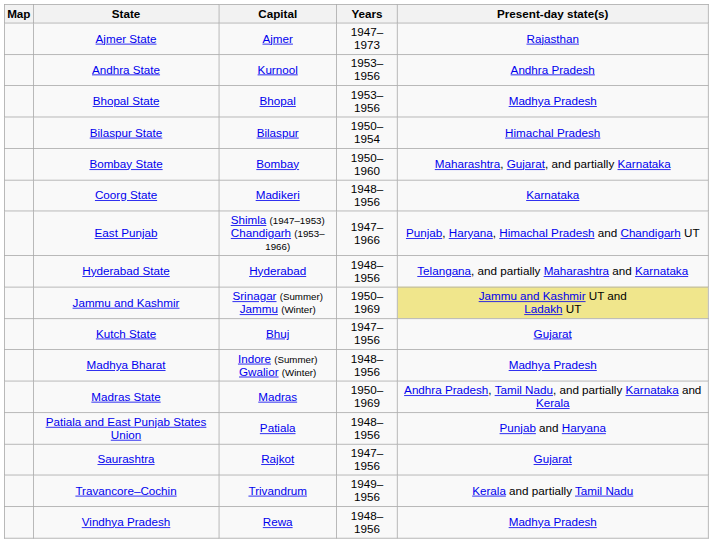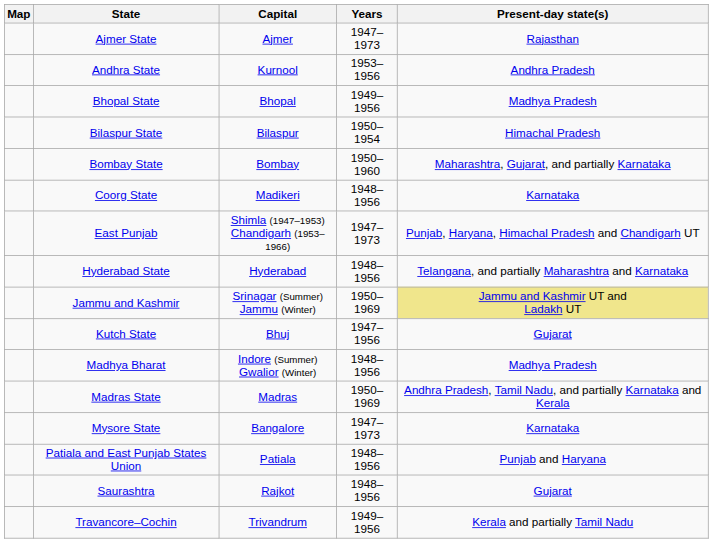Bhopal State | Years: 1953–1956 -> 1949–1956
East Punjab | Years: 1947–1966 -> 1947–1973
+ row: Mysore State | Bangalore | 1947–1973 | Karnataka
Saurashtra | Years: 1947–1956 -> 1948–1956
- row: Vindhya Pradesh | Rewa | 1948–1956 | Madhya Pradesh
